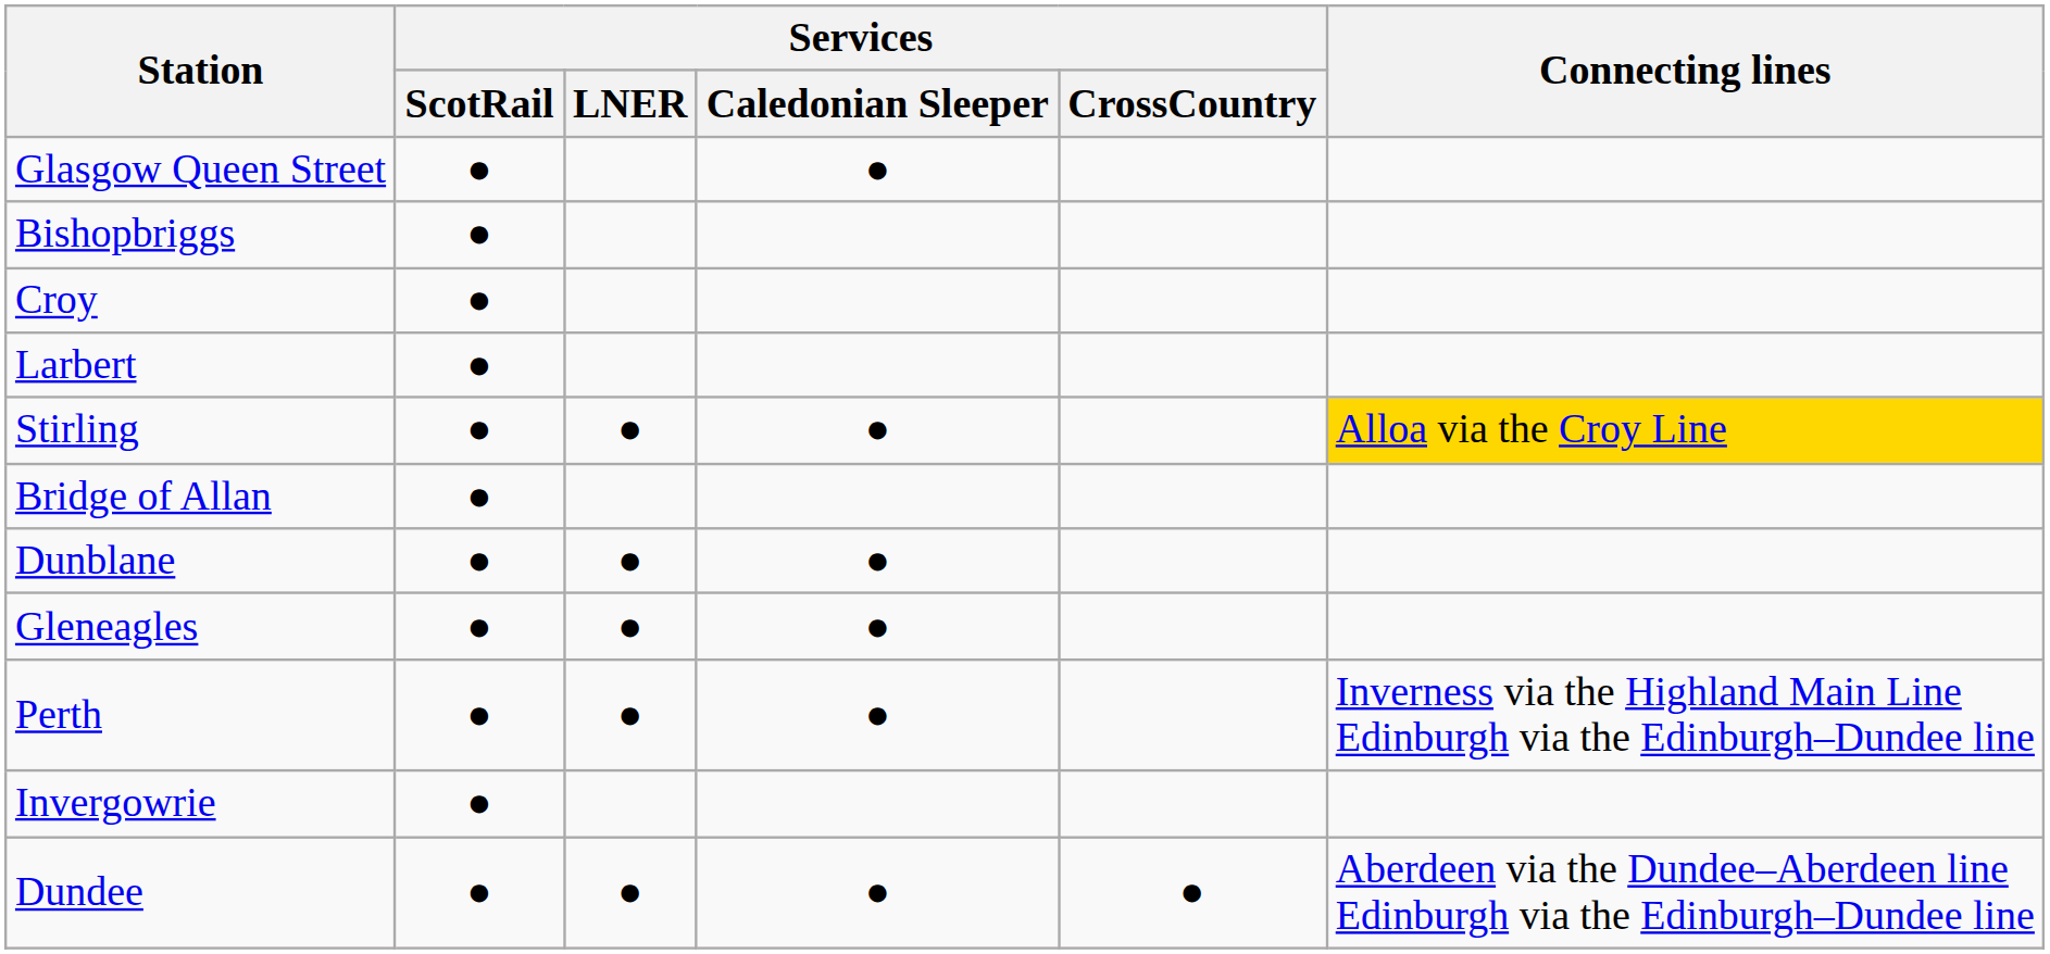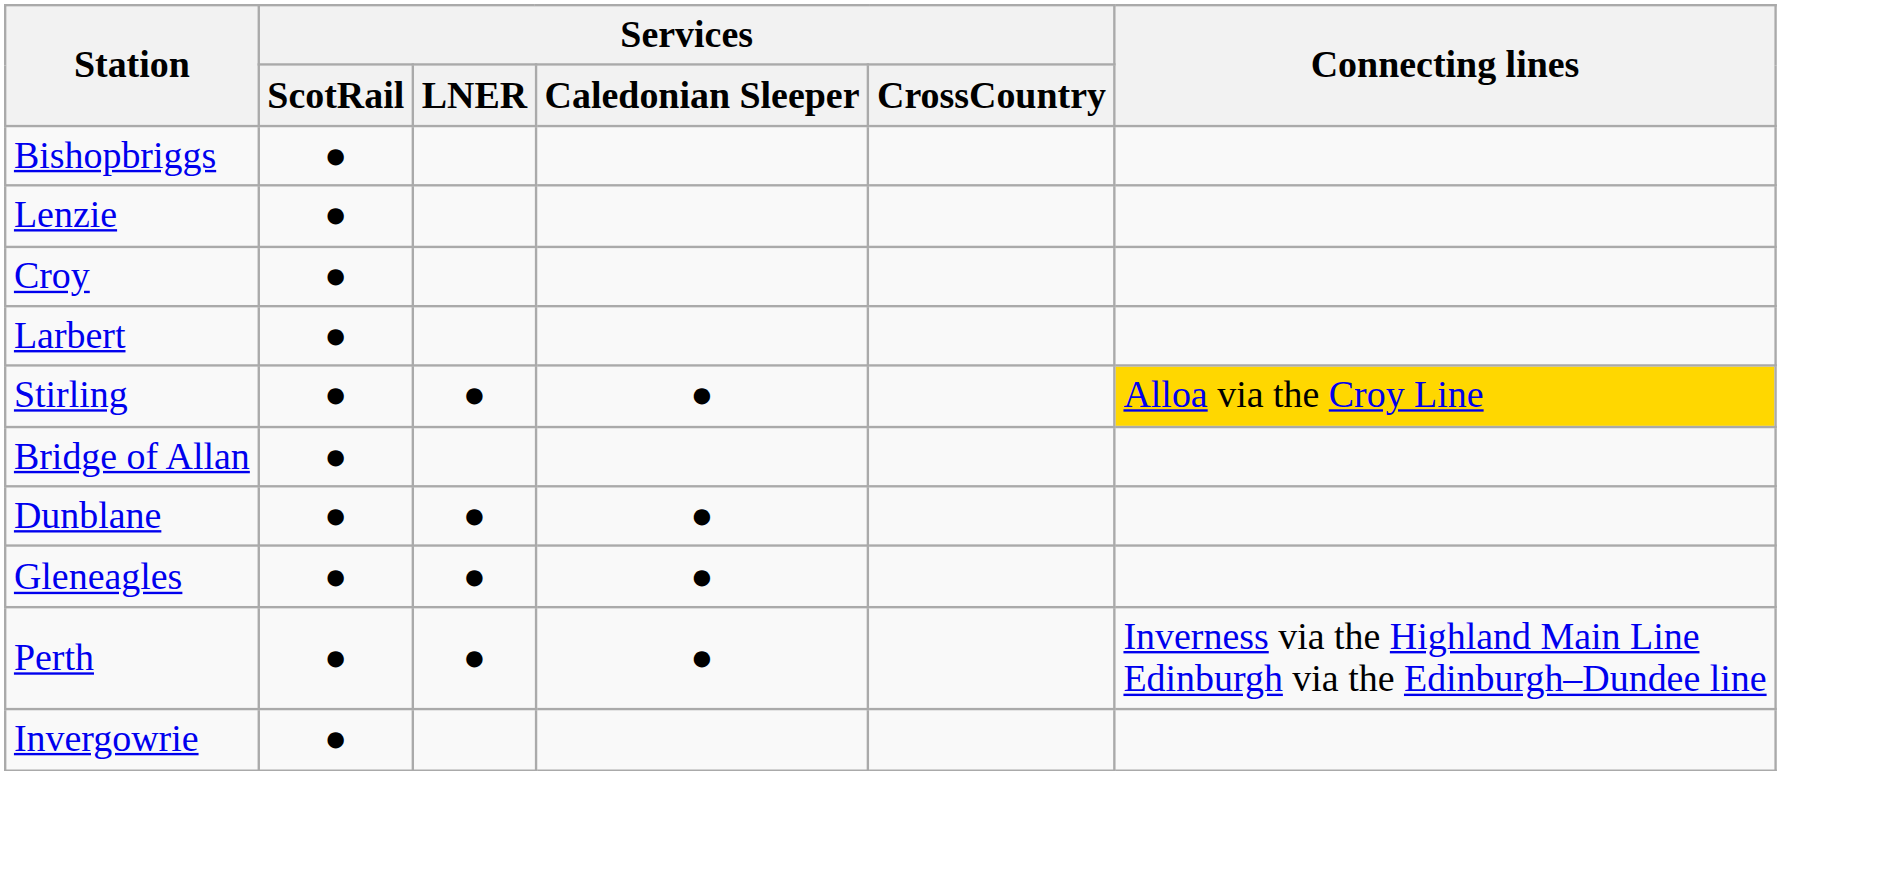- row: Glasgow Queen Street | ● | ●
+ row: Lenzie | ●
- row: Dundee | ● | ● | ● | ● | Aberdeen via the Dundee–Aberdeen line Edinburgh via the Edinburgh–Dundee line
